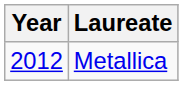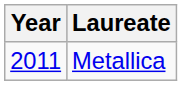Metallica | Year: 2012 -> 2011
